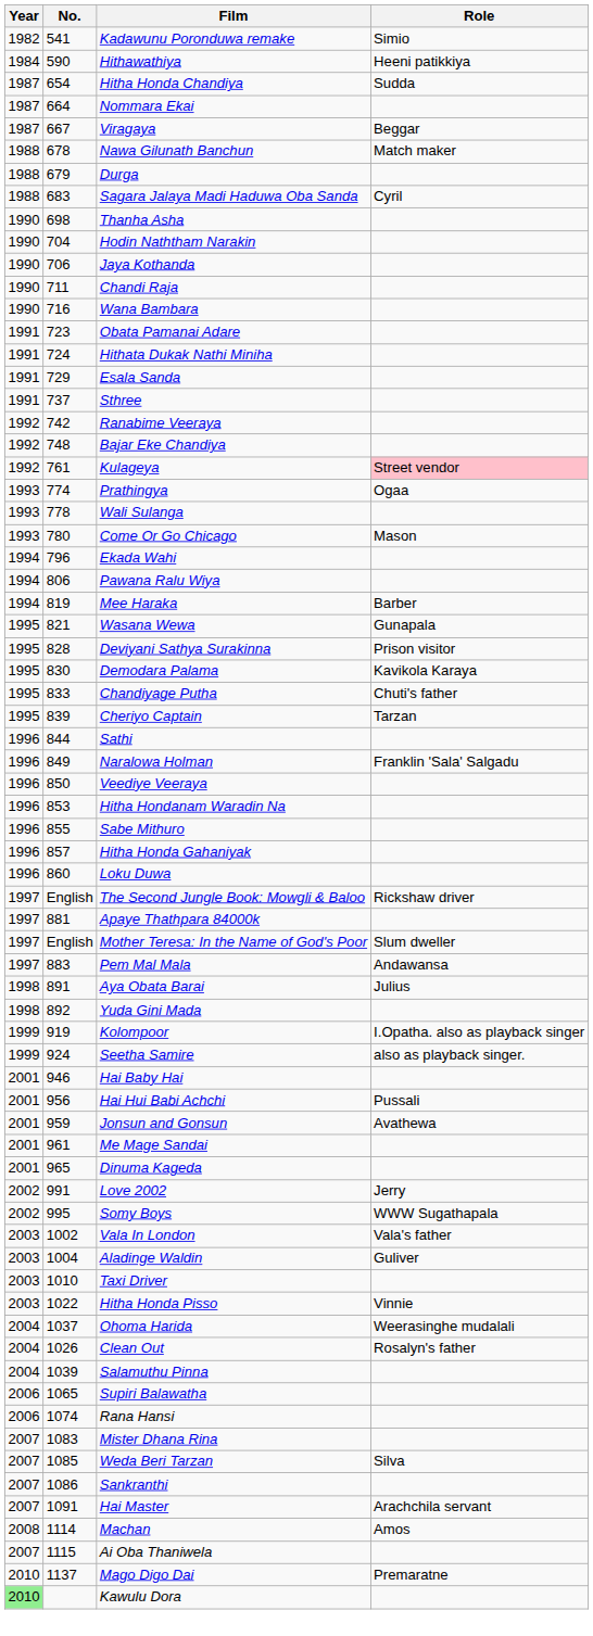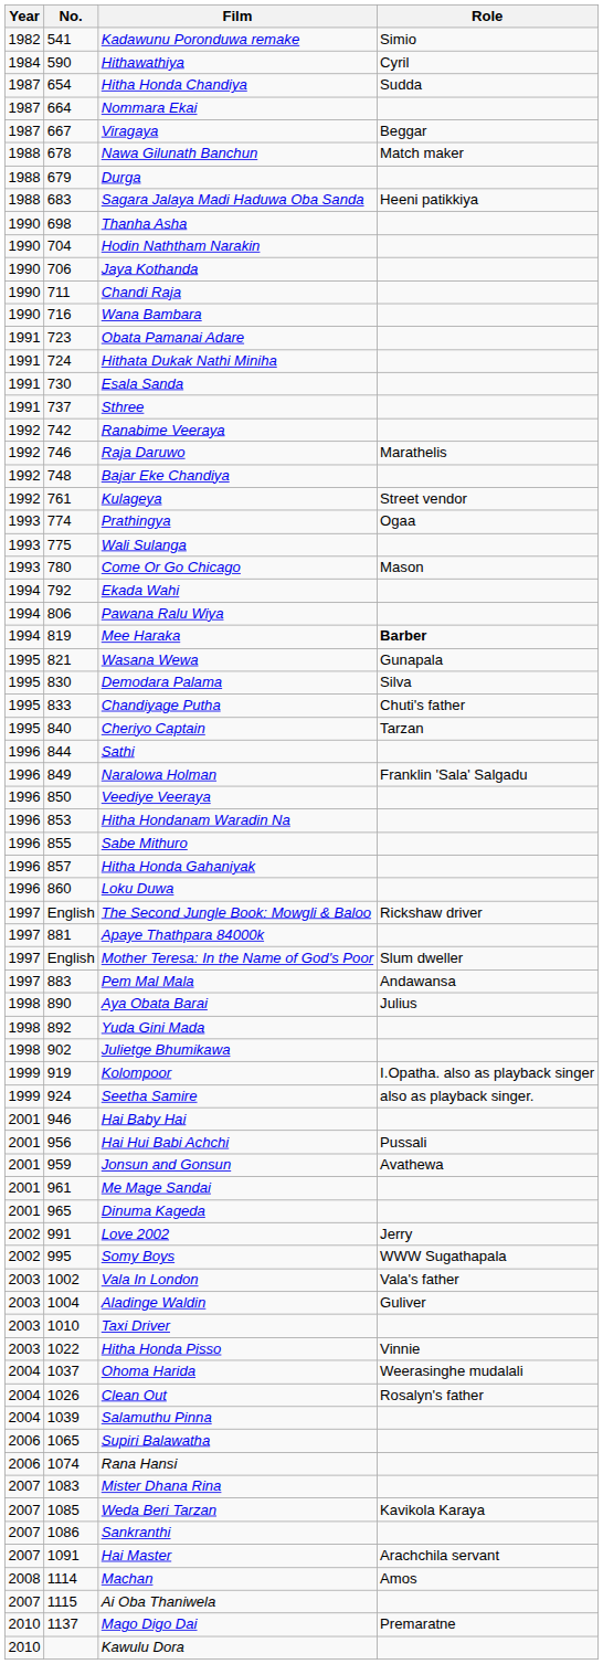Hithawathiya | Role: Heeni patikkiya -> Cyril
Sagara Jalaya Madi Haduwa Oba Sanda | Role: Cyril -> Heeni patikkiya
Esala Sanda | No.: 729 -> 730
+ row: 1992 | 746 | Raja Daruwo | Marathelis
Kulageya | Role: pink background -> no background
Wali Sulanga | No.: 778 -> 775
Ekada Wahi | No.: 796 -> 792
Mee Haraka | Role: normal -> bold
- row: 1995 | 828 | Deviyani Sathya Surakinna | Prison visitor
Demodara Palama | Role: Kavikola Karaya -> Silva
Cheriyo Captain | No.: 839 -> 840
Aya Obata Barai | No.: 891 -> 890
+ row: 1998 | 902 | Julietge Bhumikawa
Weda Beri Tarzan | Role: Silva -> Kavikola Karaya
Kawulu Dora | Year: lightgreen background -> no background
